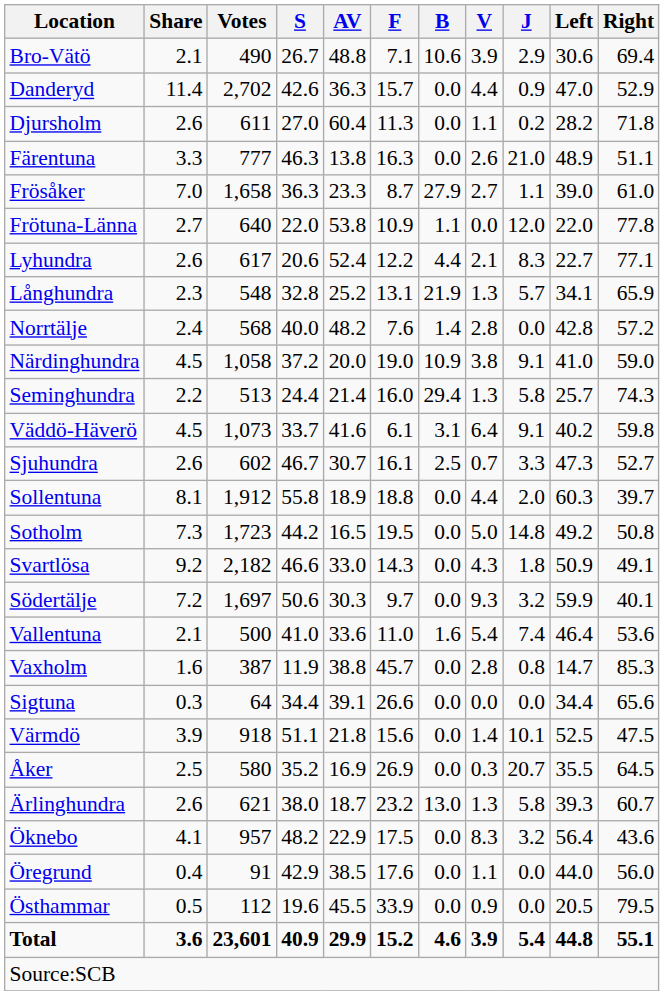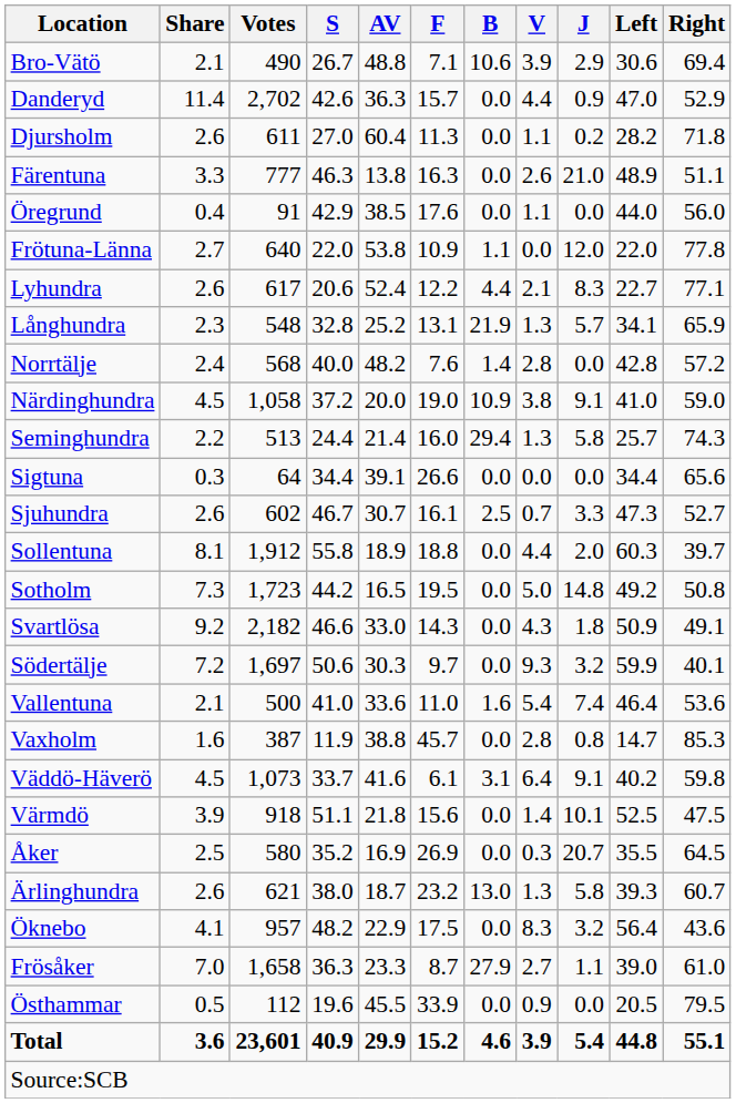rows swapped: Frösåker <-> Öregrund
rows swapped: Sigtuna <-> Väddö-Häverö
